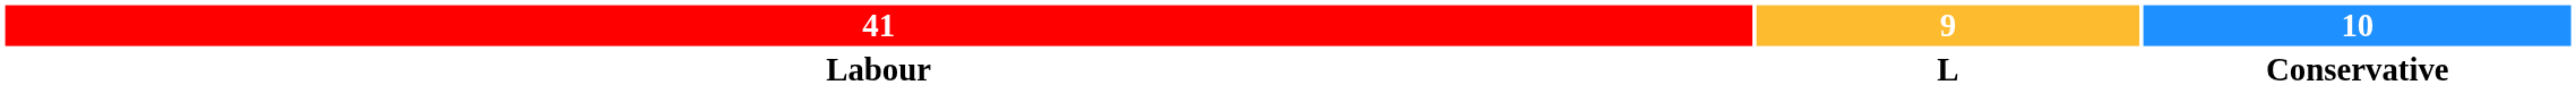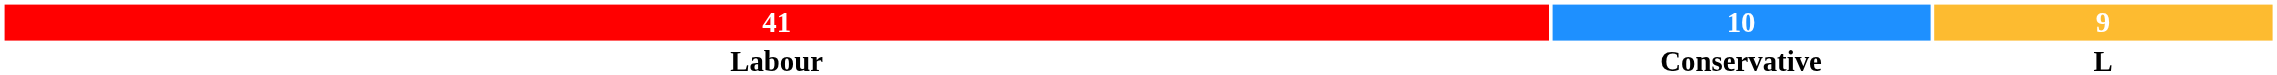columns swapped: 10 <-> 9
